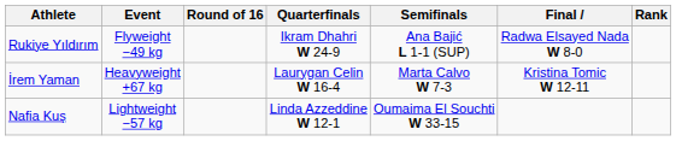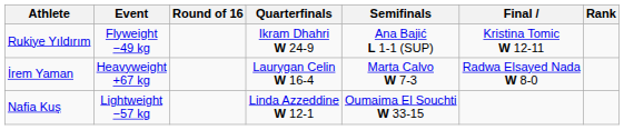Rukiye Yıldırım | Final: Radwa Elsayed Nada W 8-0 -> Kristina Tomic W 12-11
İrem Yaman | Final: Kristina Tomic W 12-11 -> Radwa Elsayed Nada W 8-0
